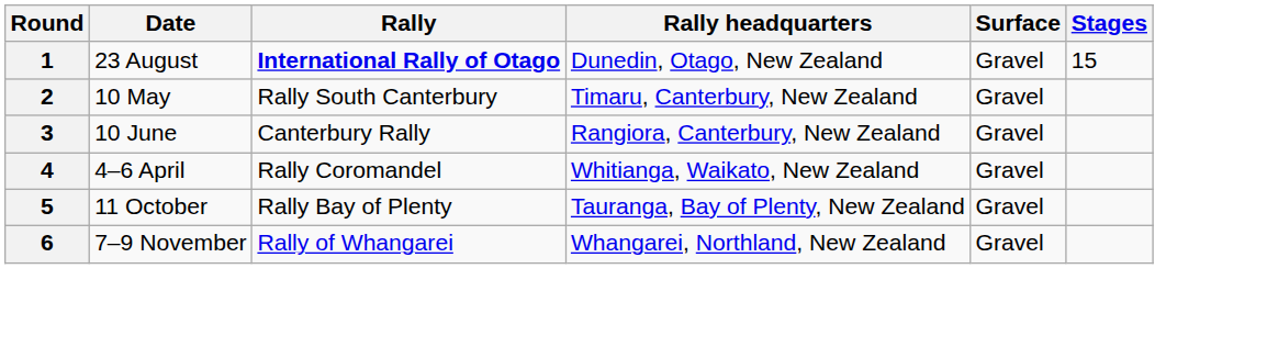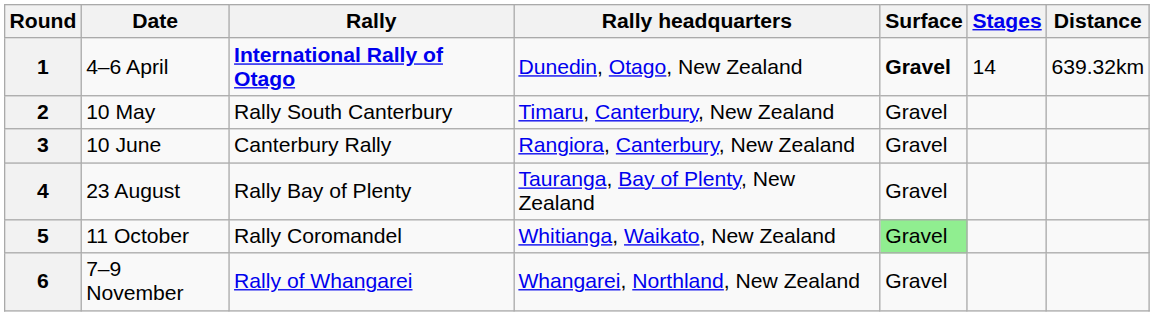+ column: Distance | 639.32km
1 | Date: 23 August -> 4–6 April
1 | Surface: normal -> bold
1 | Stages: 15 -> 14
4 | Date: 4–6 April -> 23 August
4 | Rally: Rally Coromandel -> Rally Bay of Plenty
4 | Rally headquarters: Whitianga, Waikato, New Zealand -> Tauranga, Bay of Plenty, New Zealand
5 | Rally: Rally Bay of Plenty -> Rally Coromandel
5 | Rally headquarters: Tauranga, Bay of Plenty, New Zealand -> Whitianga, Waikato, New Zealand
5 | Surface: no background -> lightgreen background
